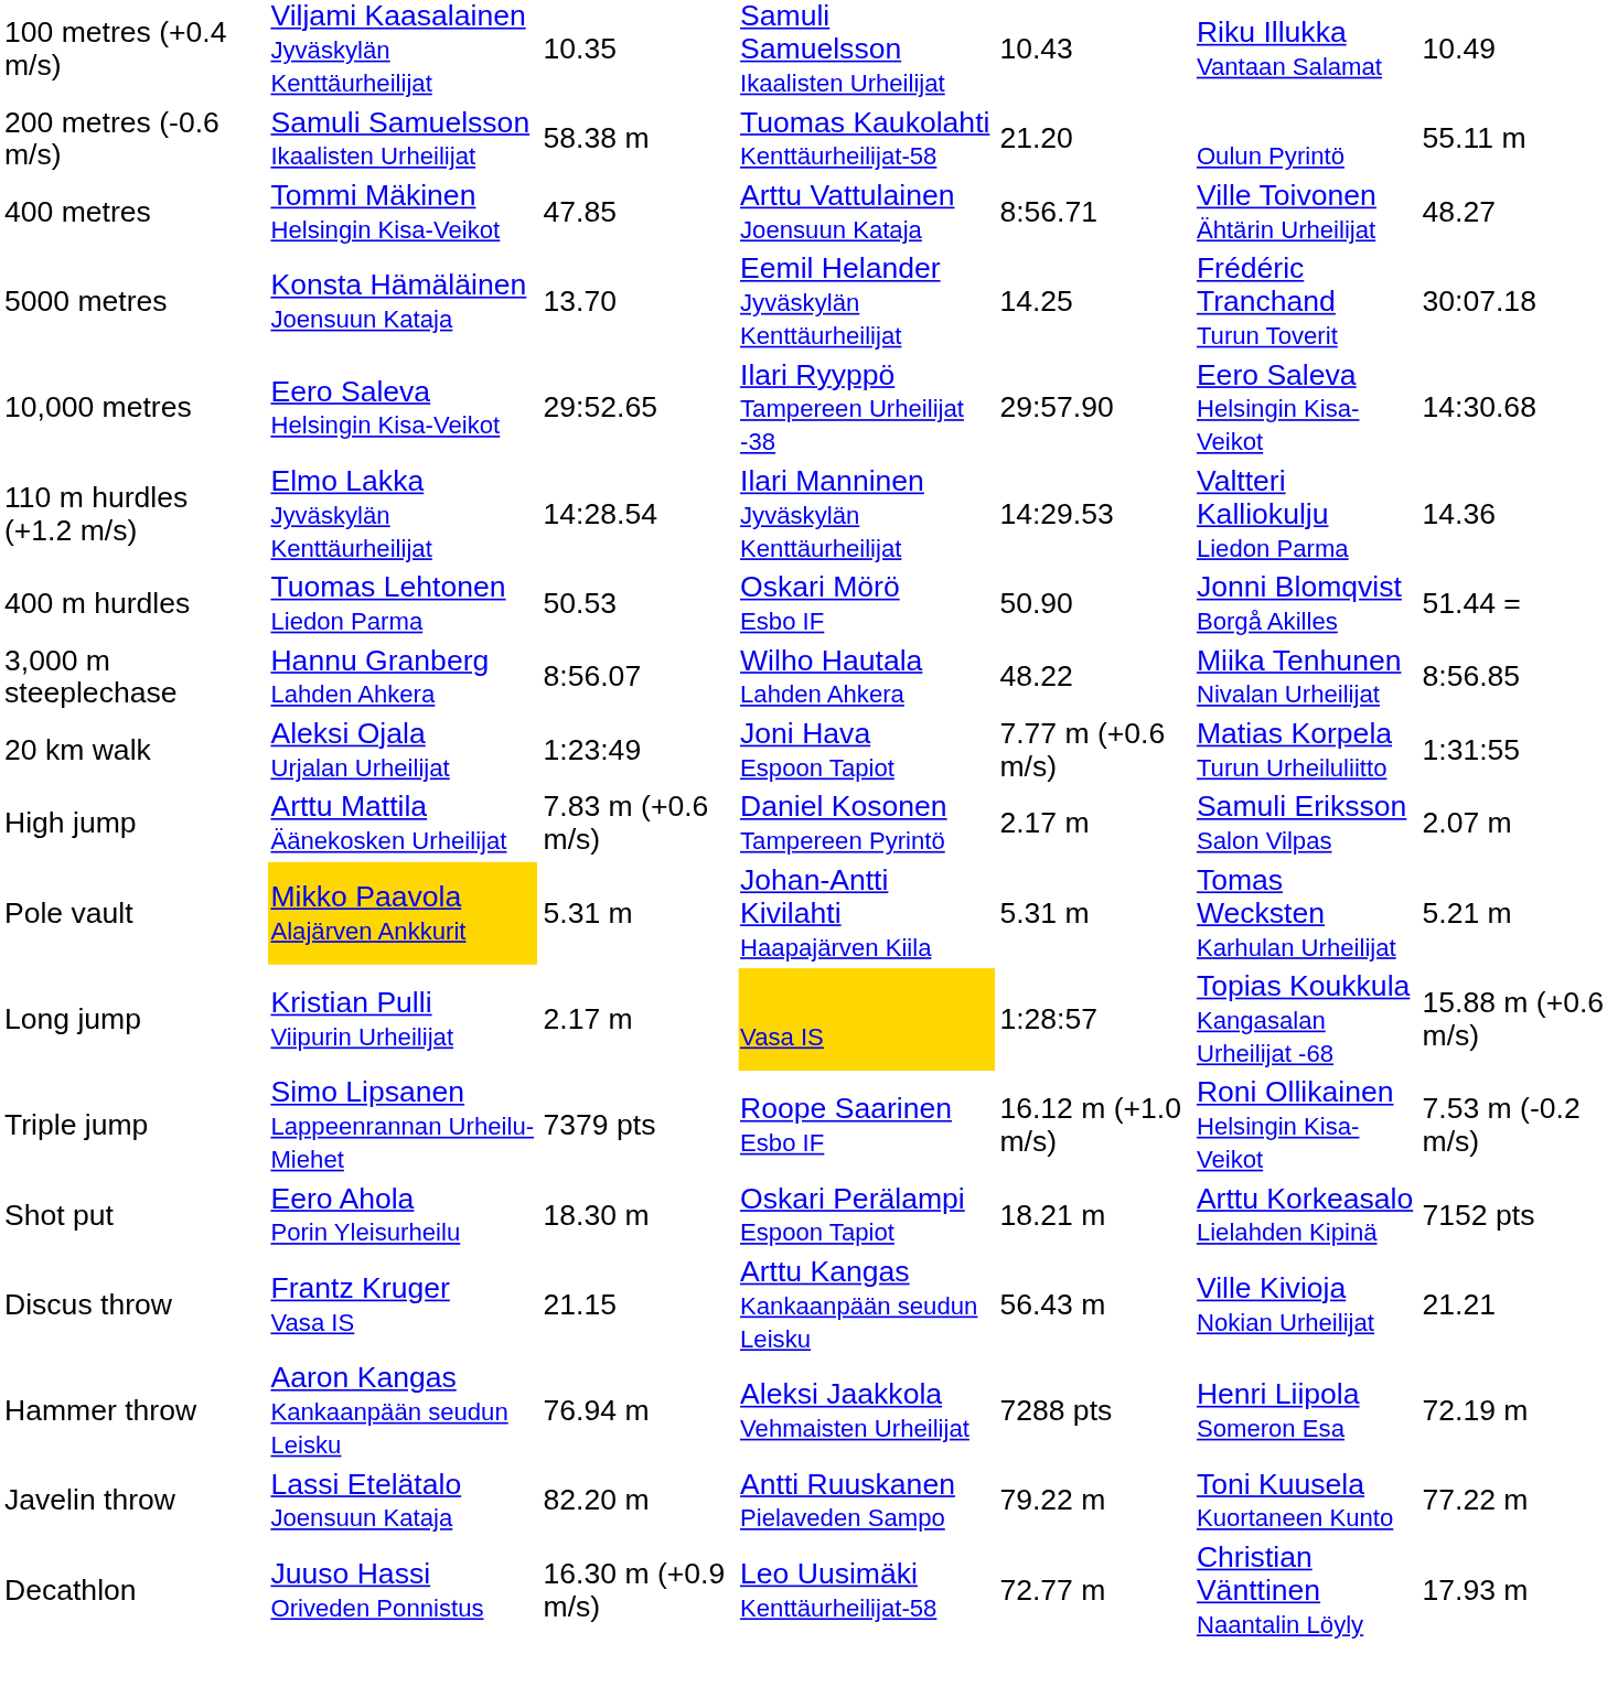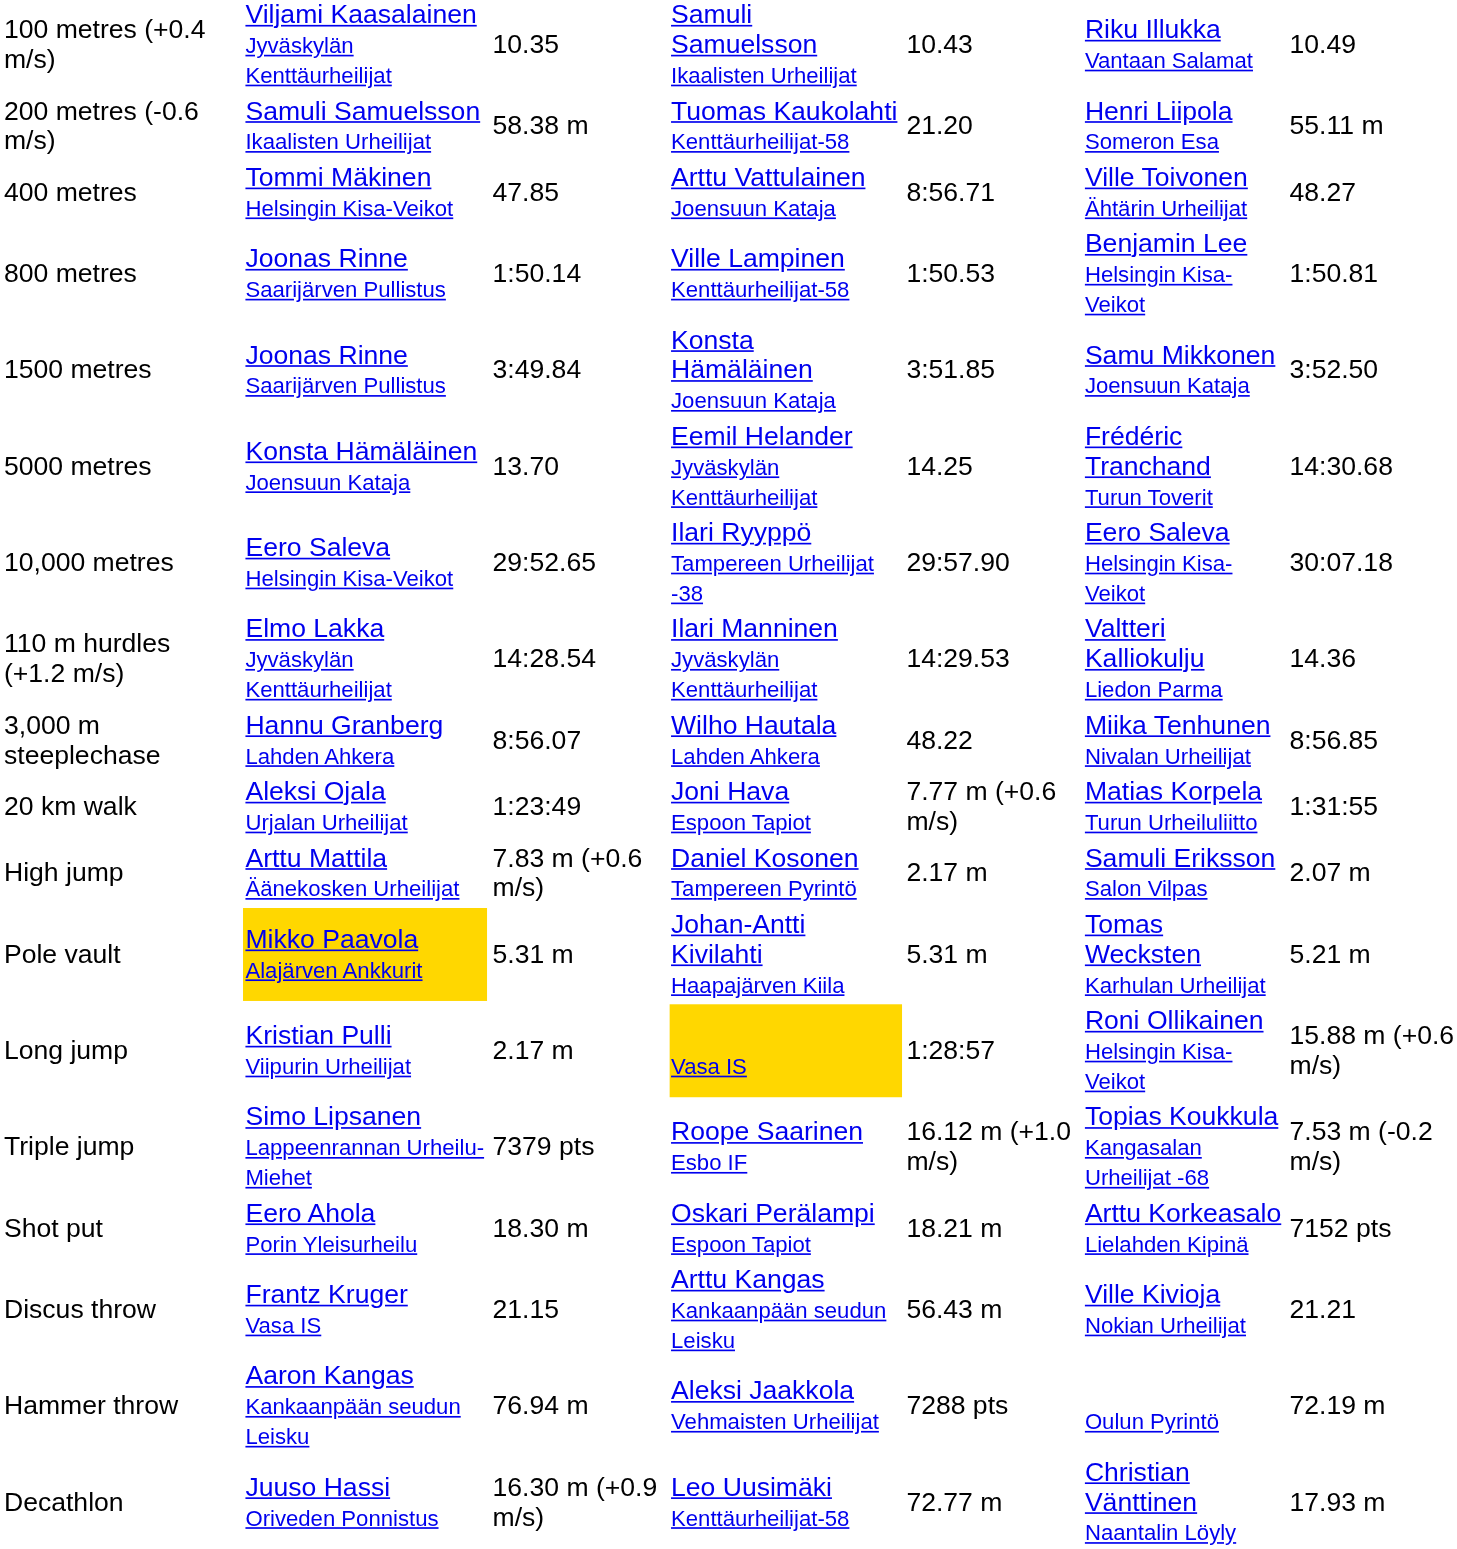200 metres (-0.6 m/s) | column 6: Oulun Pyrintö -> Henri Liipola Someron Esa
+ row: 800 metres | Joonas Rinne Saarijärven Pullistus | 1:50.14 | Ville Lampinen Kenttäurheilijat-58 | 1:50.53 | Benjamin Lee Helsingin Kisa-Veikot | 1:50.81
+ row: 1500 metres | Joonas Rinne Saarijärven Pullistus | 3:49.84 | Konsta Hämäläinen Joensuun Kataja | 3:51.85 | Samu Mikkonen Joensuun Kataja | 3:52.50
5000 metres | column 7: 30:07.18 -> 14:30.68
10,000 metres | column 7: 14:30.68 -> 30:07.18
- row: 400 m hurdles | Tuomas Lehtonen Liedon Parma | 50.53 | Oskari Mörö Esbo IF | 50.90 | Jonni Blomqvist Borgå Akilles | 51.44 =
Long jump | column 6: Topias Koukkula Kangasalan Urheilijat -68 -> Roni Ollikainen Helsingin Kisa-Veikot
Triple jump | column 6: Roni Ollikainen Helsingin Kisa-Veikot -> Topias Koukkula Kangasalan Urheilijat -68
Hammer throw | column 6: Henri Liipola Someron Esa -> Oulun Pyrintö
- row: Javelin throw | Lassi Etelätalo Joensuun Kataja | 82.20 m | Antti Ruuskanen Pielaveden Sampo | 79.22 m | Toni Kuusela Kuortaneen Kunto | 77.22 m
